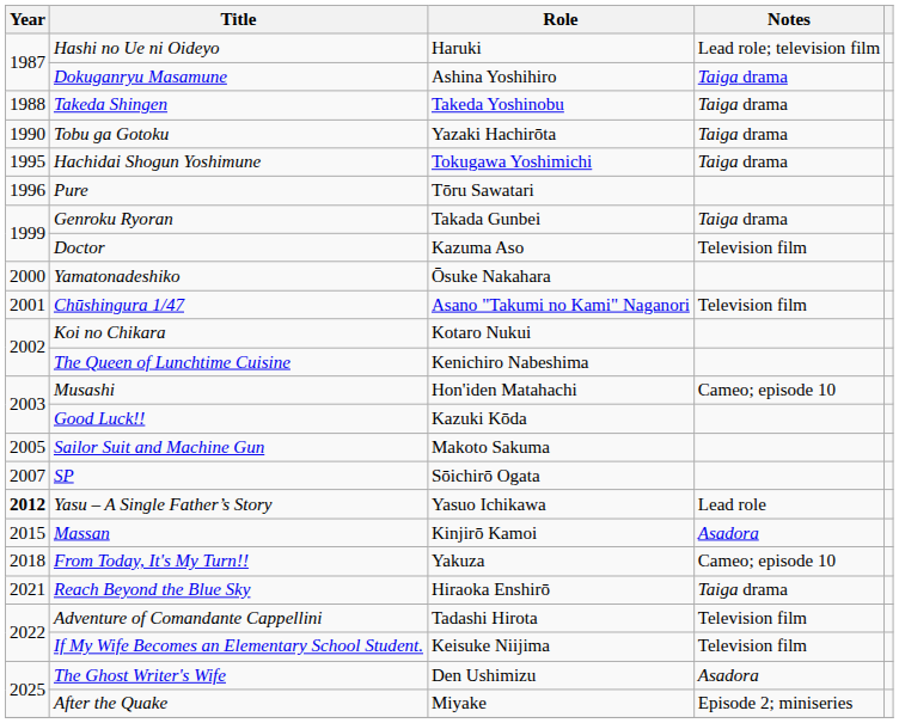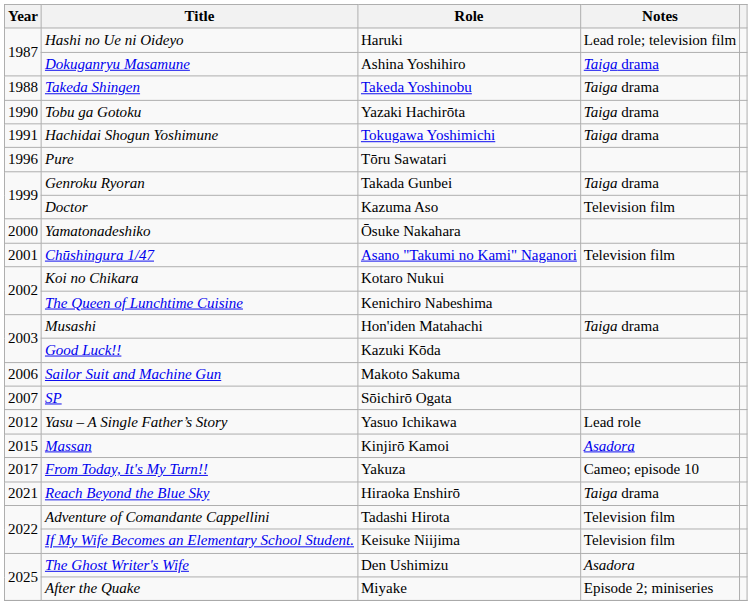Hachidai Shogun Yoshimune | Year: 1995 -> 1991
Musashi | Notes: Cameo; episode 10 -> Taiga drama
Sailor Suit and Machine Gun | Year: 2005 -> 2006
Yasu – A Single Father’s Story | Year: bold -> normal
From Today, It's My Turn!! | Year: 2018 -> 2017
